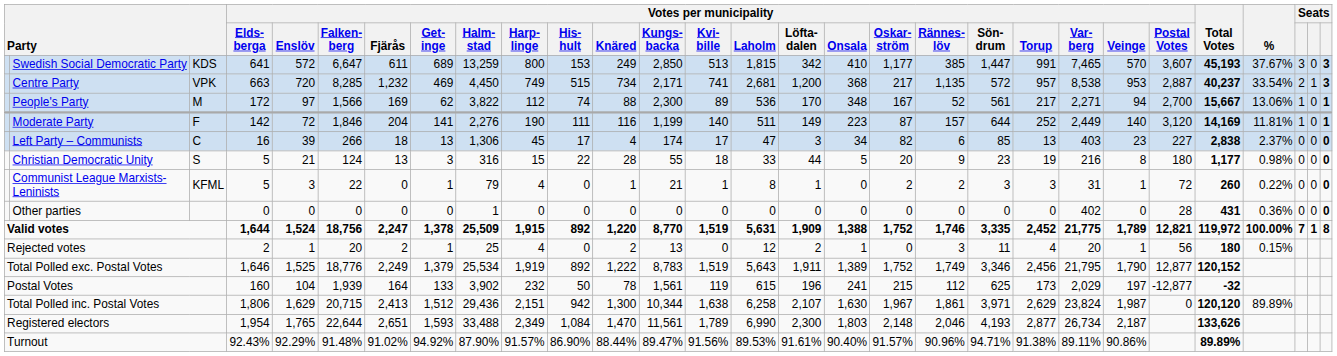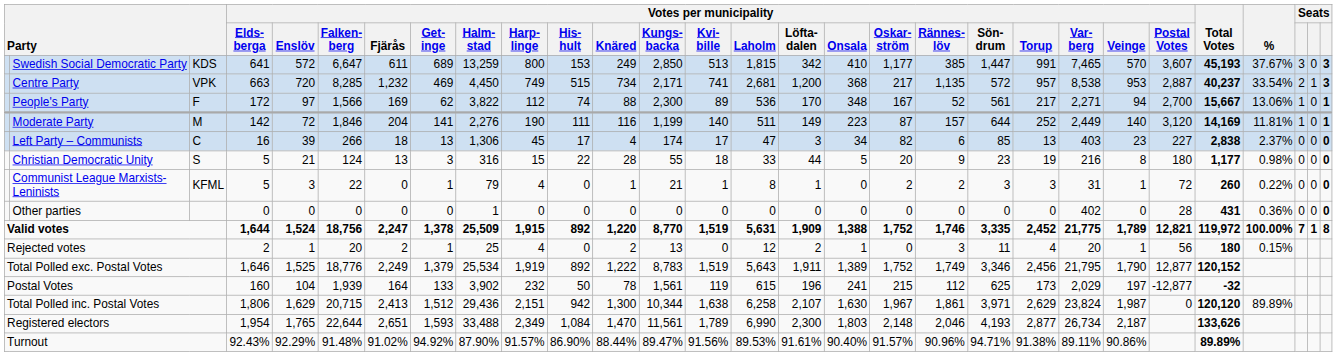People's Party | column 3: M -> F
Moderate Party | column 3: F -> M
